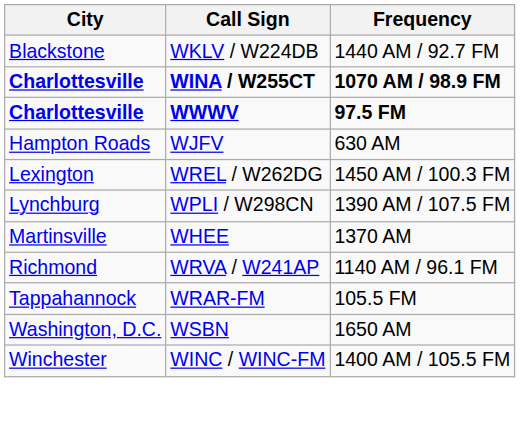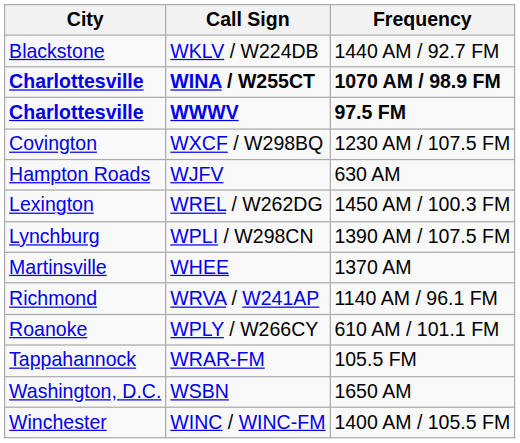+ row: Covington | WXCF / W298BQ | 1230 AM / 107.5 FM
+ row: Roanoke | WPLY / W266CY | 610 AM / 101.1 FM
